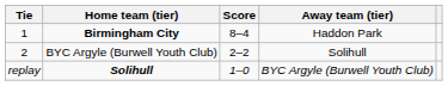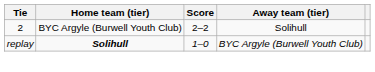- row: 1 | Birmingham City | 8–4 | Haddon Park
